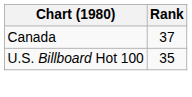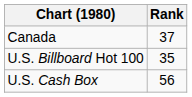+ row: U.S. Cash Box | 56
